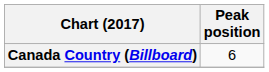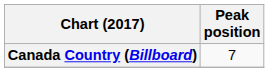Canada Country (Billboard) | Peak position: 6 -> 7
